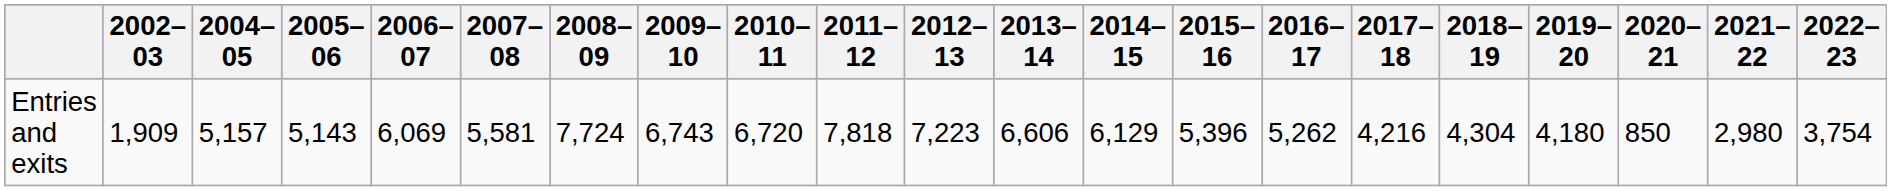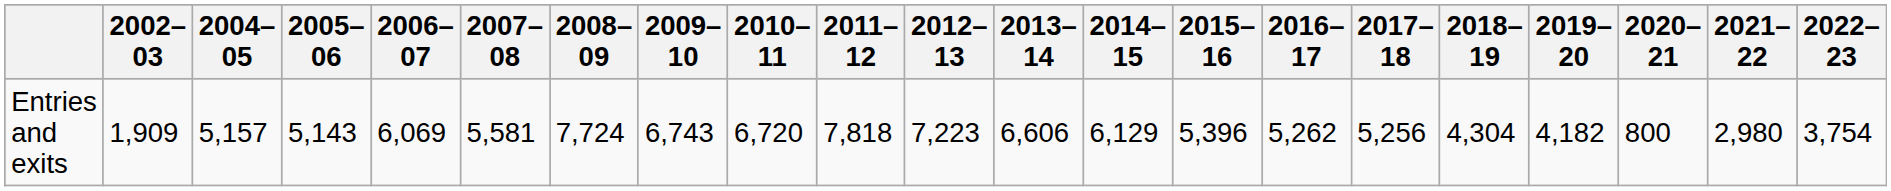Entries and exits | 2017–18: 4,216 -> 5,256
Entries and exits | 2019–20: 4,180 -> 4,182
Entries and exits | 2020–21: 850 -> 800
